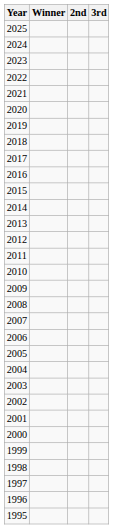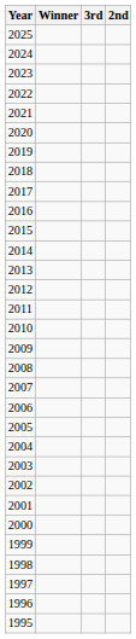columns swapped: 2nd <-> 3rd
